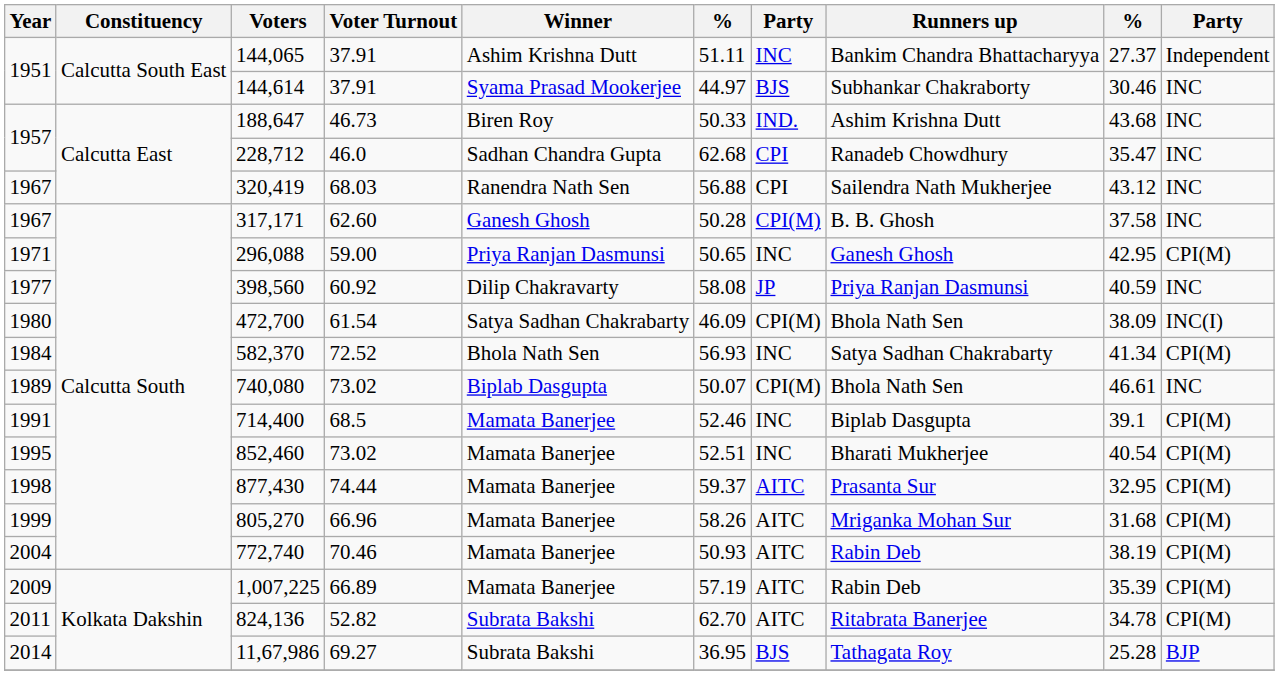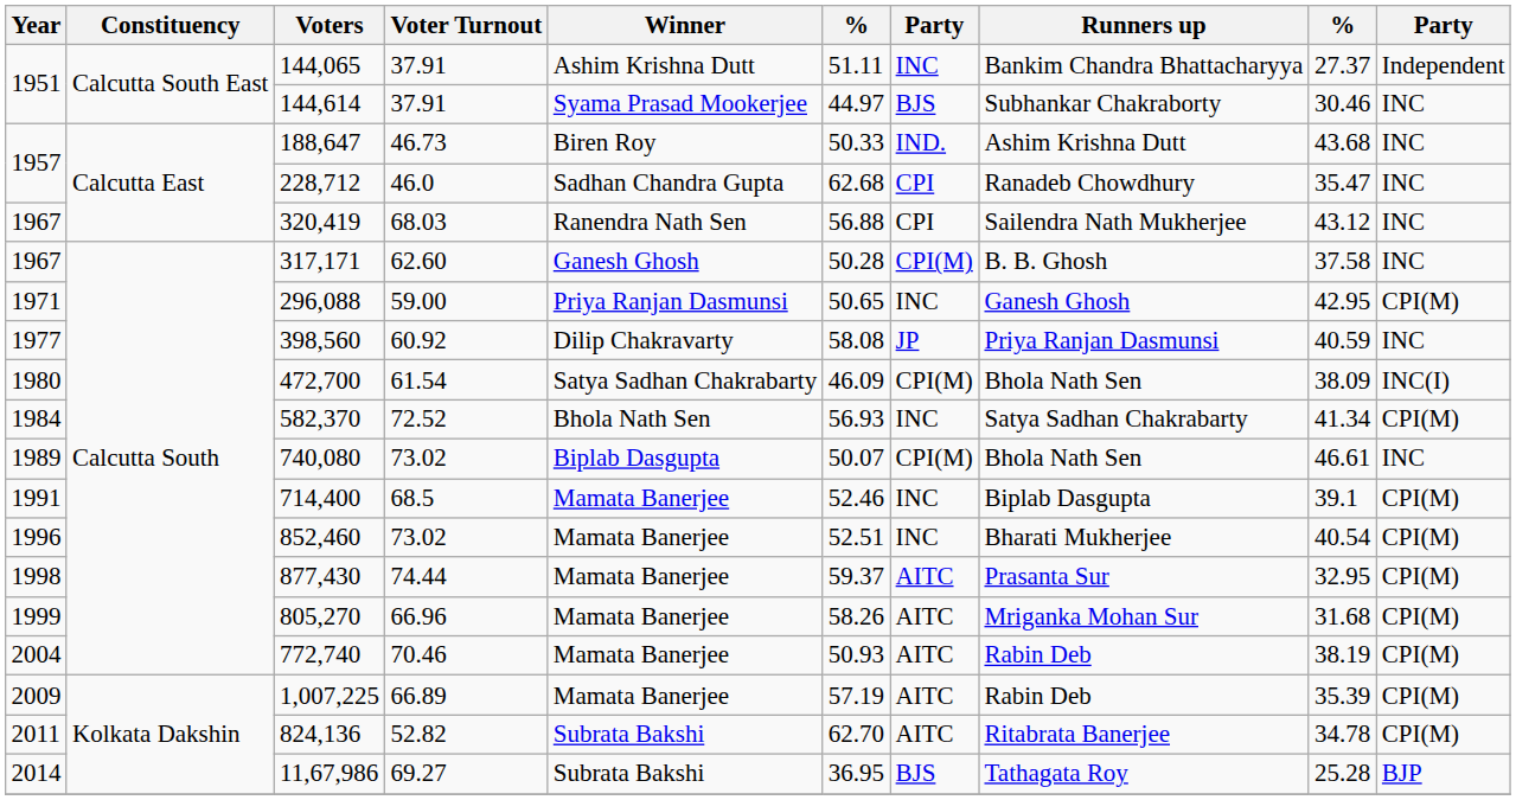852,460 | Year: 1995 -> 1996
